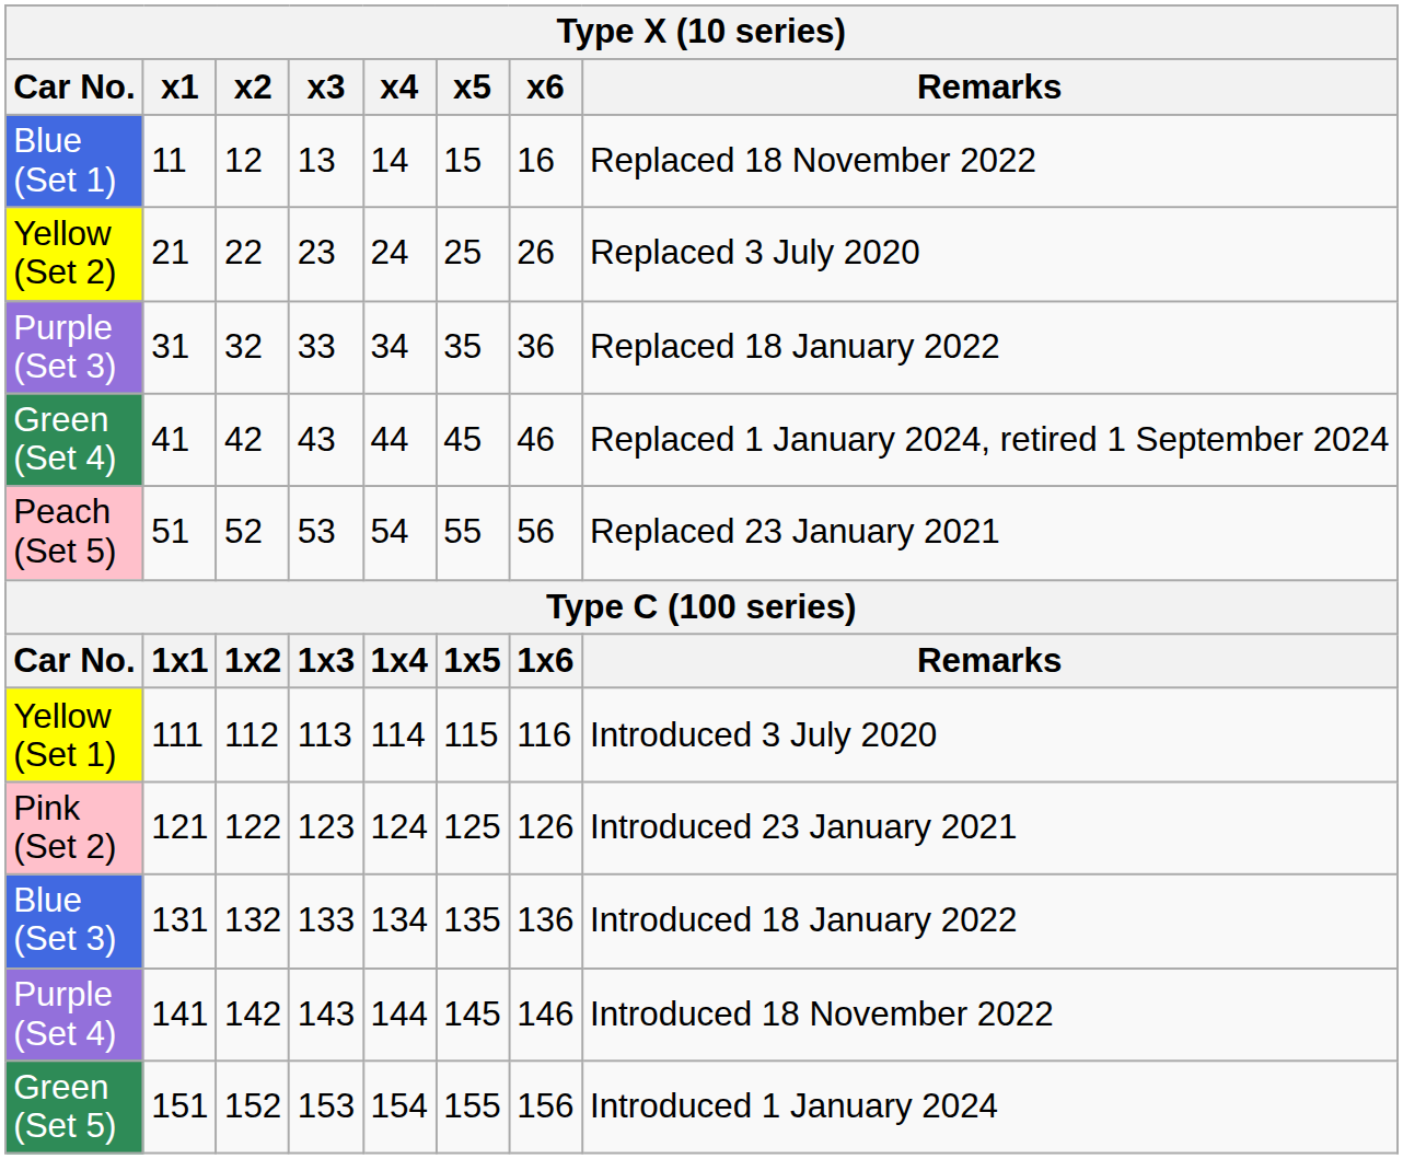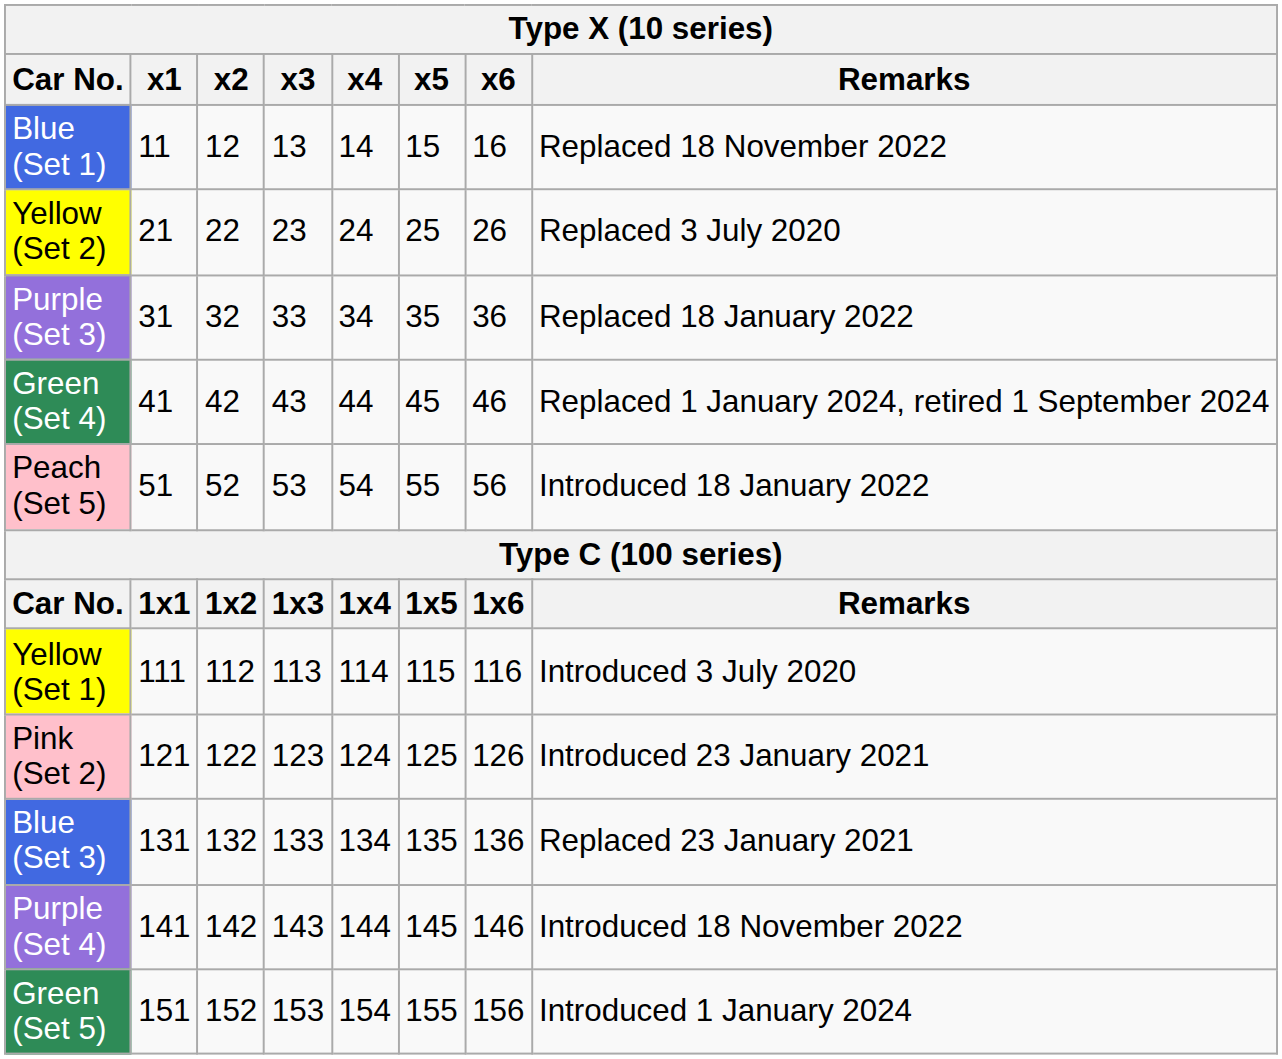Peach (Set 5) | Remarks: Replaced 23 January 2021 -> Introduced 18 January 2022
Blue (Set 3) | Remarks: Introduced 18 January 2022 -> Replaced 23 January 2021
